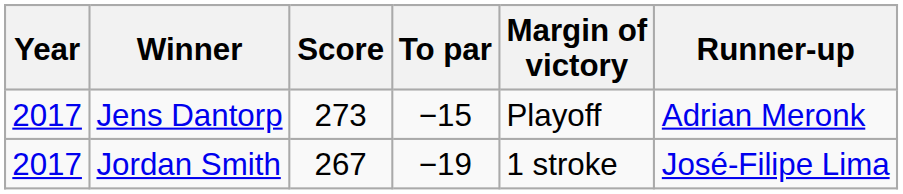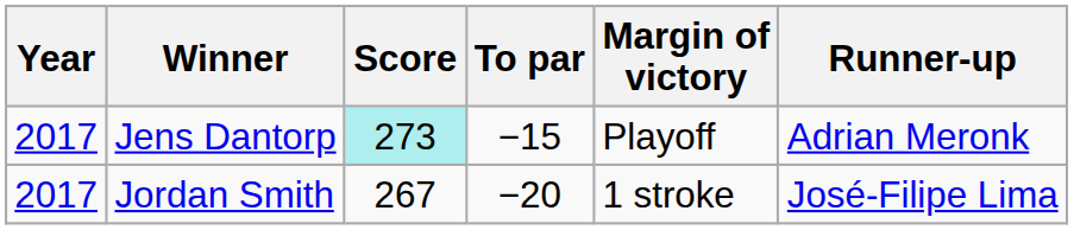Jens Dantorp | Score: no background -> paleturquoise background
Jordan Smith | To par: −19 -> −20
